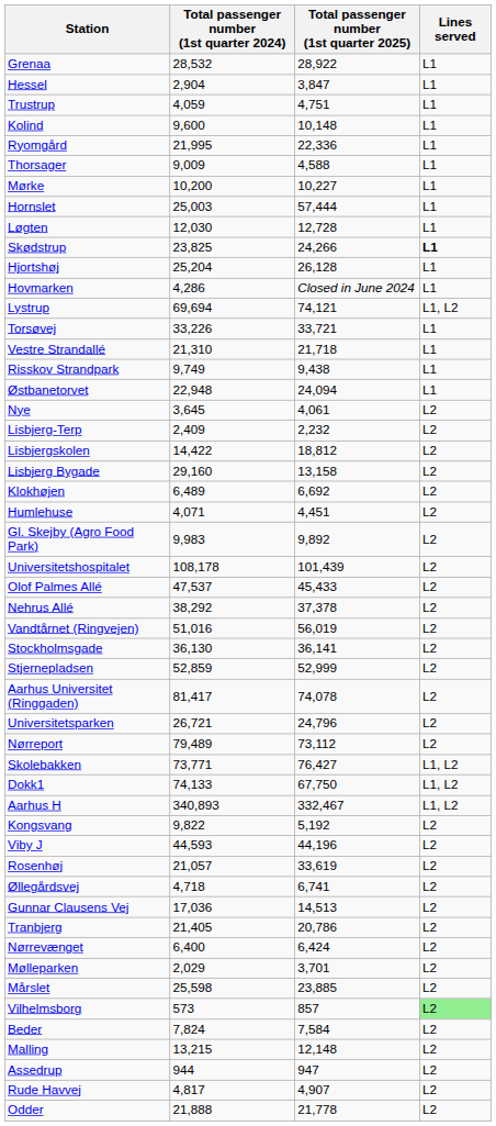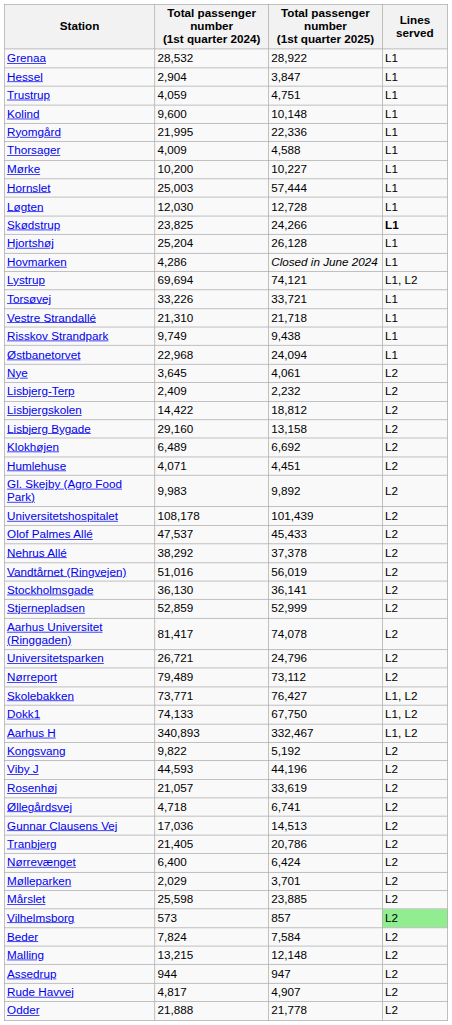Thorsager | Total passenger number (1st quarter 2024): 9,009 -> 4,009
Østbanetorvet | Total passenger number (1st quarter 2024): 22,948 -> 22,968
